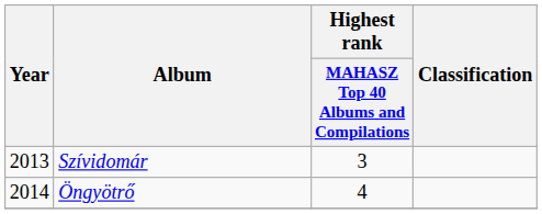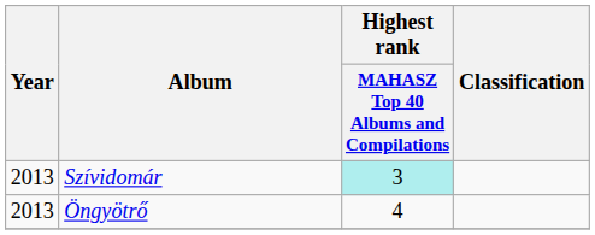Szívidomár | Highest rank / MAHASZ Top 40 Albums and Compilations: no background -> paleturquoise background
Öngyötrő | Year: 2014 -> 2013
